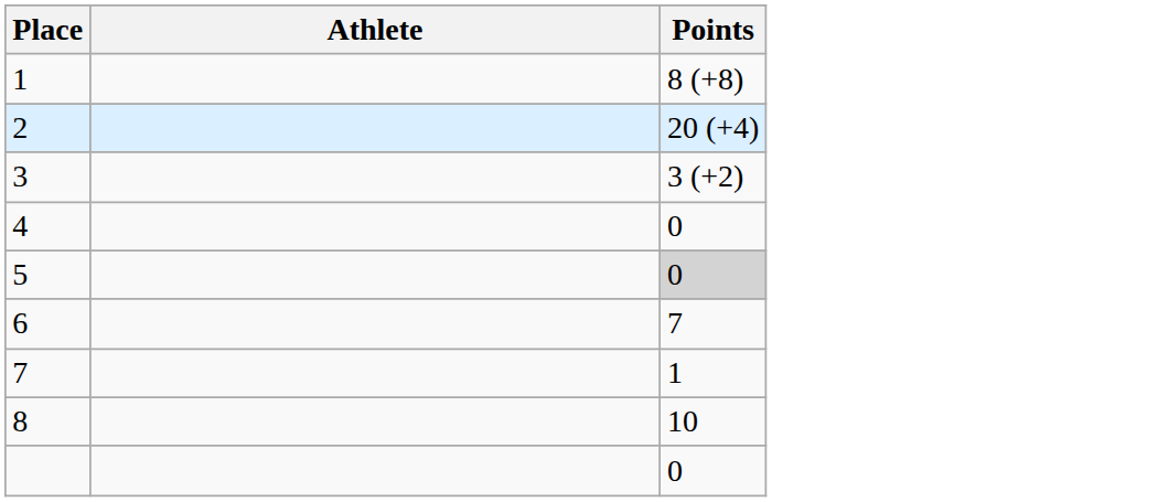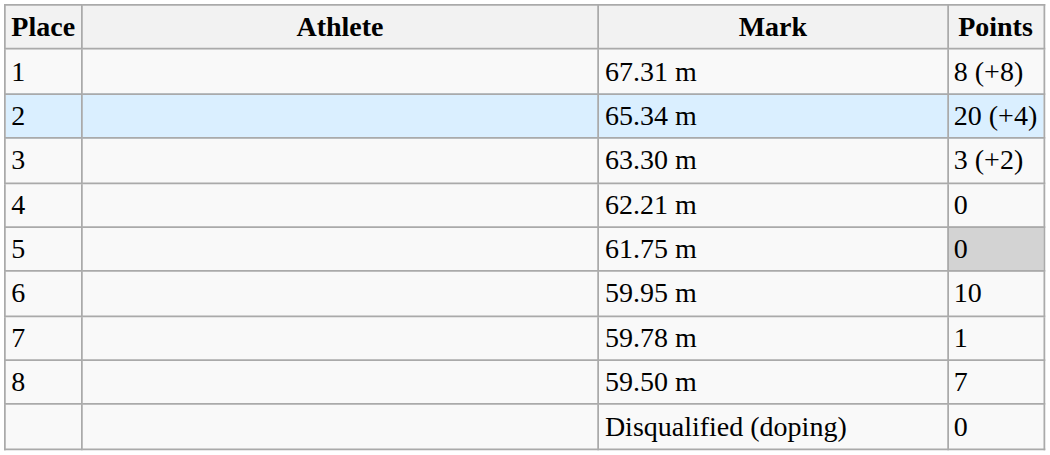+ column: Mark | 67.31 m | 65.34 m | 63.30 m | 62.21 m | 61.75 m | 59.95 m | 59.78 m | 59.50 m | Disqualified (doping)
6 | Points: 7 -> 10
8 | Points: 10 -> 7
